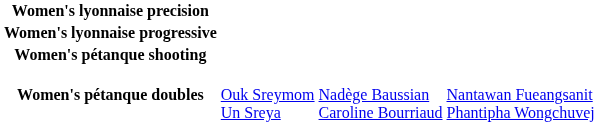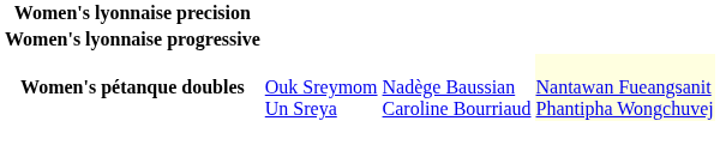- row: Women's pétanque shooting
Women's pétanque doubles | column 4: no background -> lightyellow background
